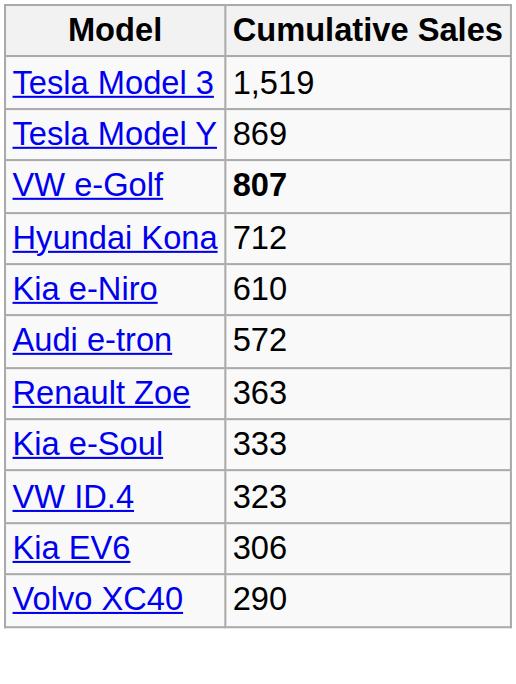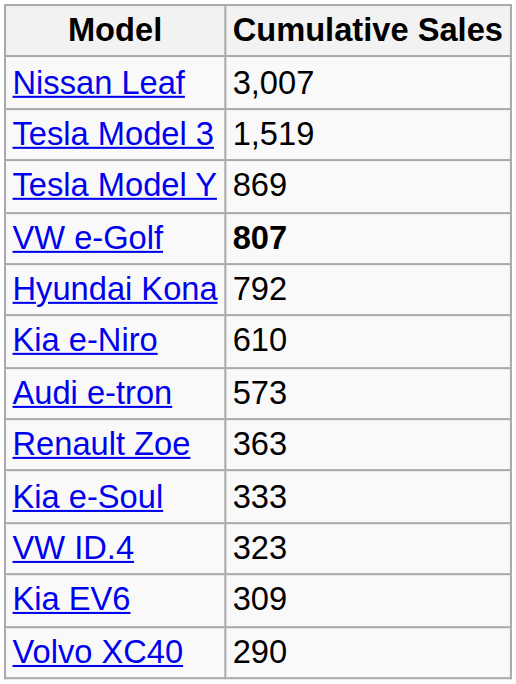+ row: Nissan Leaf | 3,007
Hyundai Kona | Cumulative Sales: 712 -> 792
Audi e-tron | Cumulative Sales: 572 -> 573
Kia EV6 | Cumulative Sales: 306 -> 309
